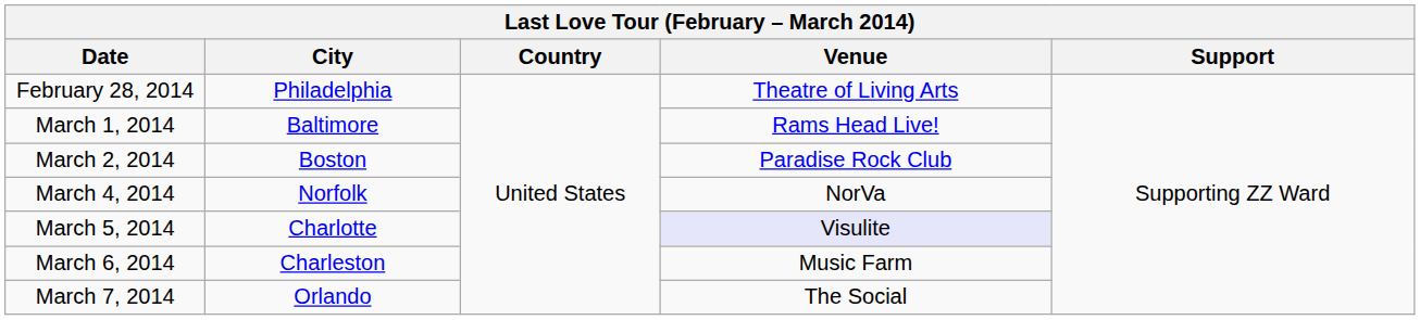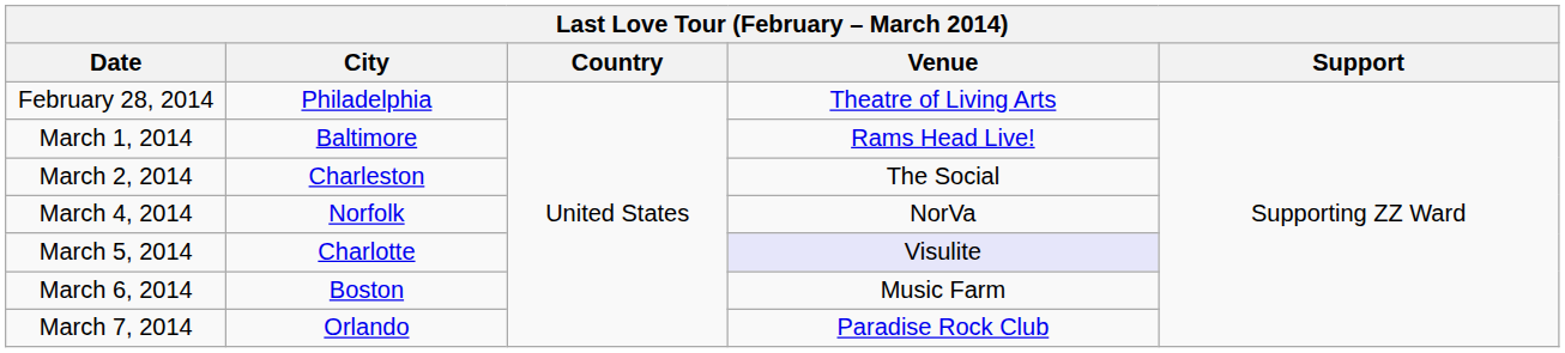March 2, 2014 | City: Boston -> Charleston
March 2, 2014 | Venue: Paradise Rock Club -> The Social
March 6, 2014 | City: Charleston -> Boston
March 7, 2014 | Venue: The Social -> Paradise Rock Club
